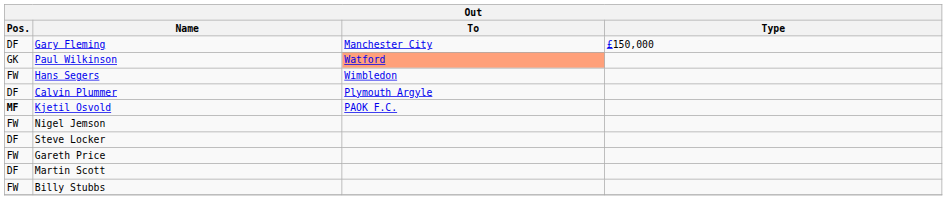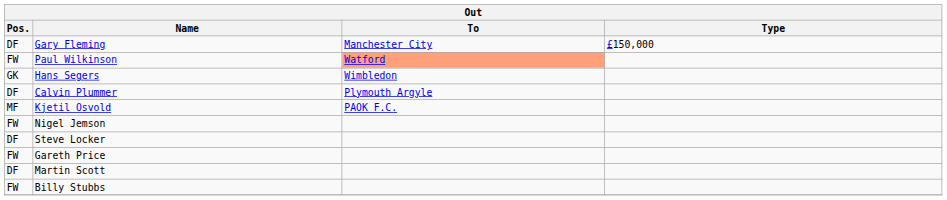Paul Wilkinson | Pos.: GK -> FW
Hans Segers | Pos.: FW -> GK
Kjetil Osvold | Pos.: bold -> normal
